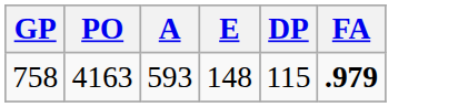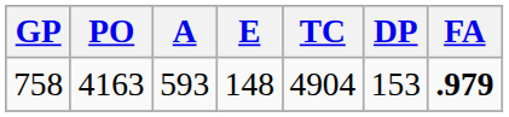+ column: TC | 4904
758 | DP: 115 -> 153
